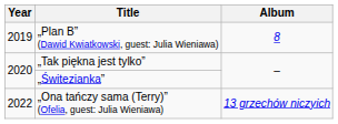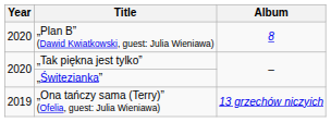„Plan B” (Dawid Kwiatkowski, guest: Julia Wieniawa) | Year: 2019 -> 2020
„Ona tańczy sama (Terry)” (Ofelia, guest: Julia Wieniawa) | Year: 2022 -> 2019
